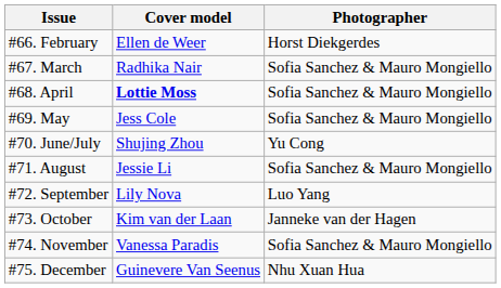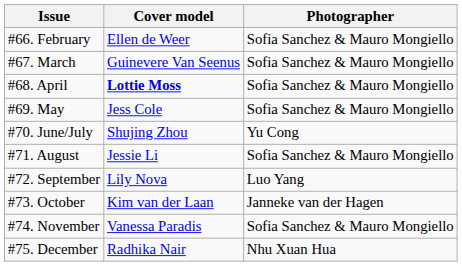#66. February | Photographer: Horst Diekgerdes -> Sofia Sanchez & Mauro Mongiello
#67. March | Cover model: Radhika Nair -> Guinevere Van Seenus
#75. December | Cover model: Guinevere Van Seenus -> Radhika Nair
